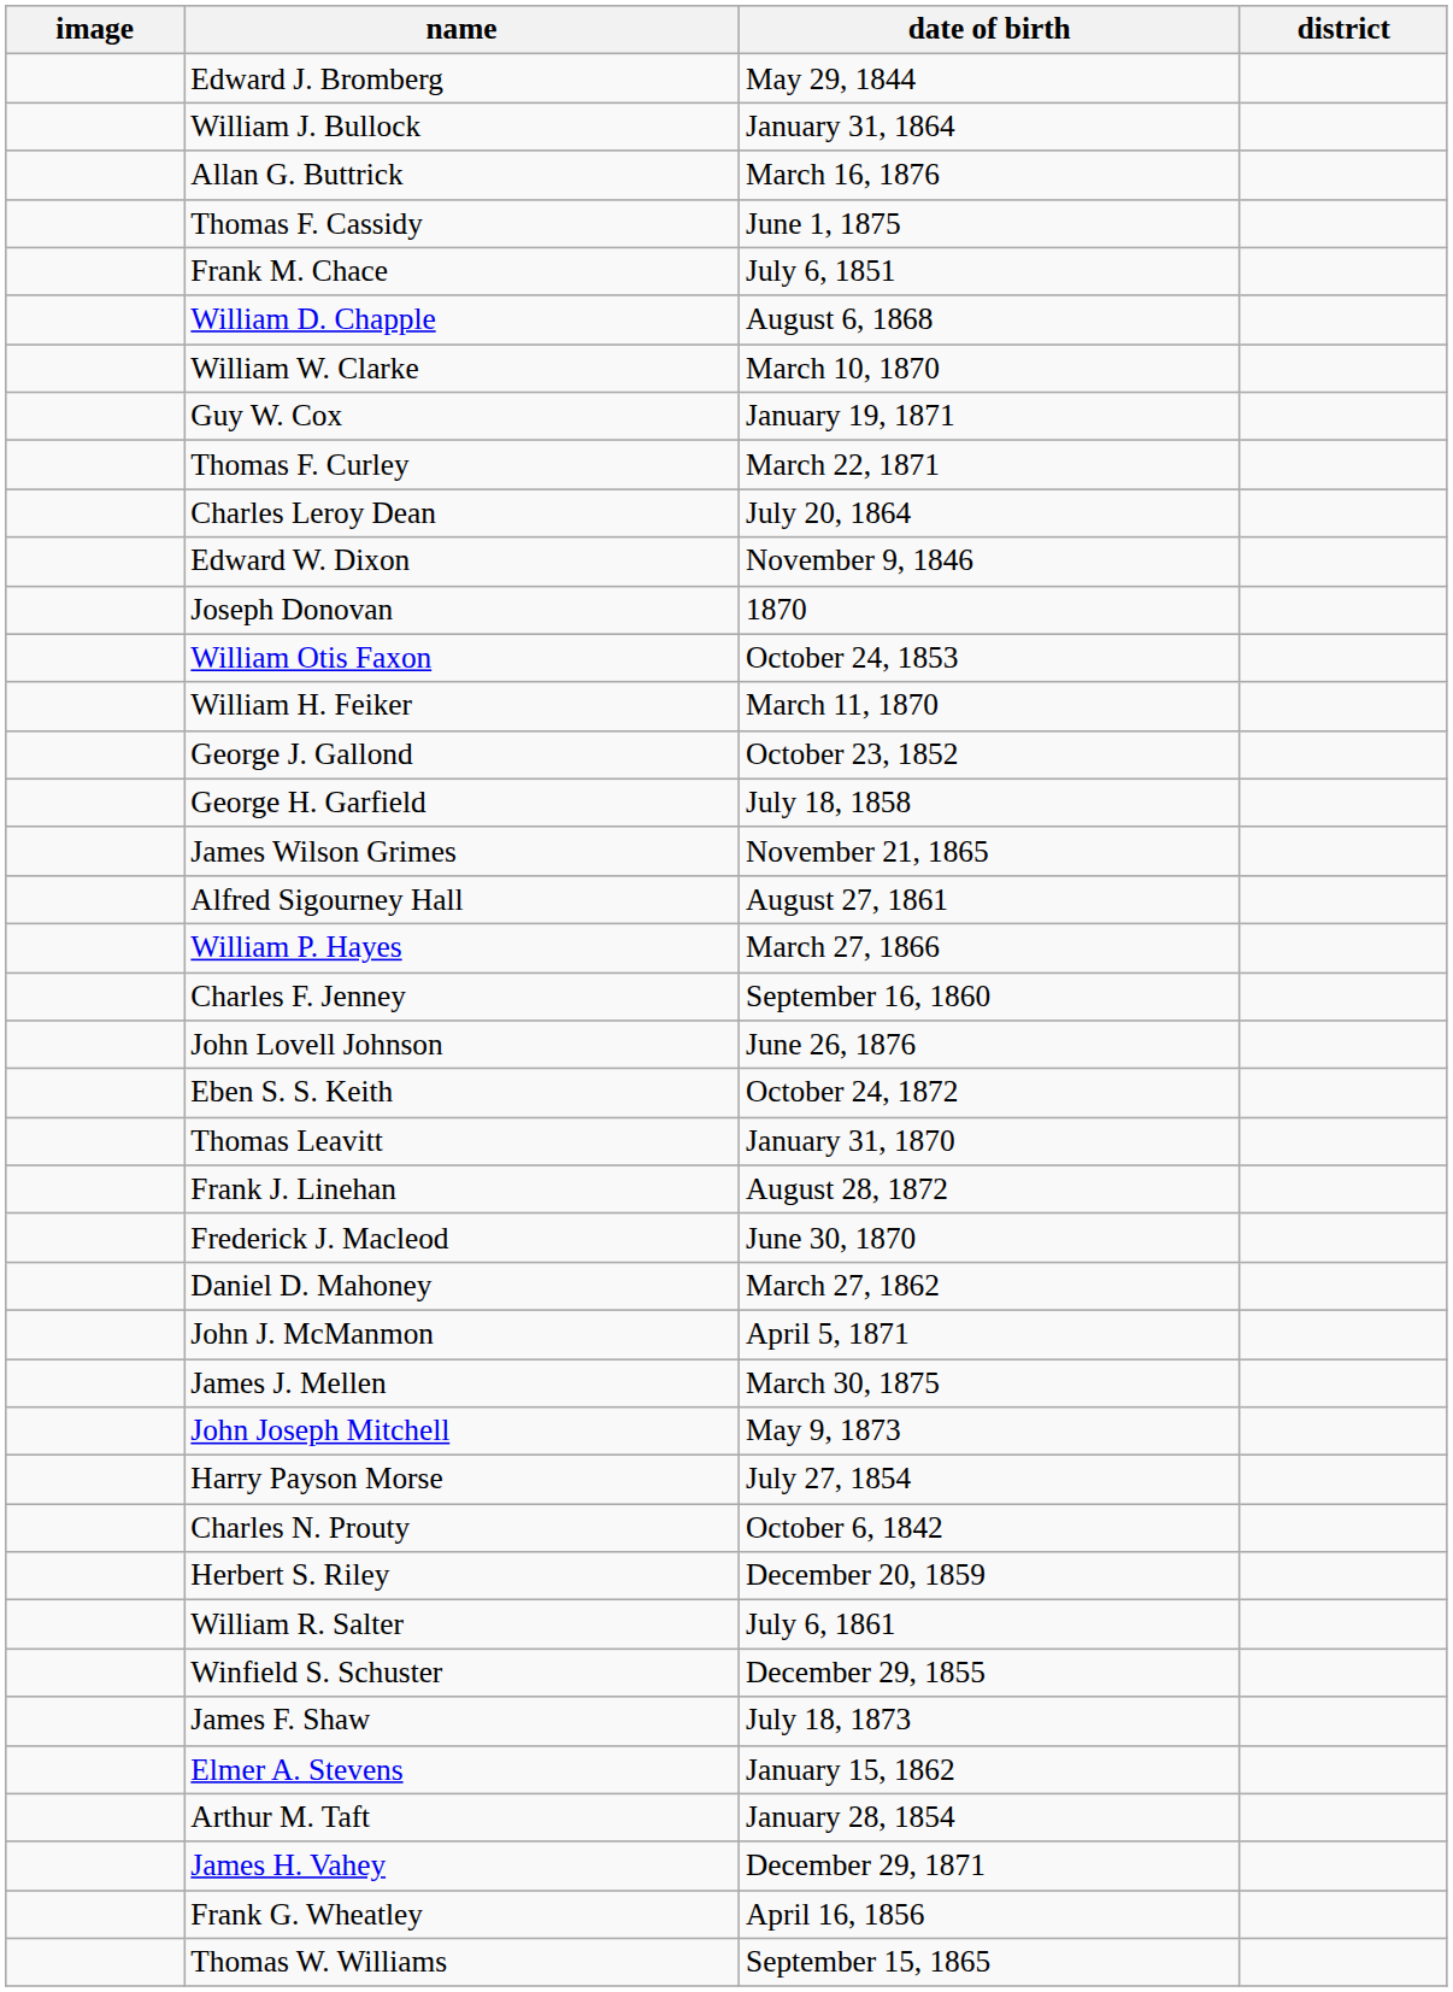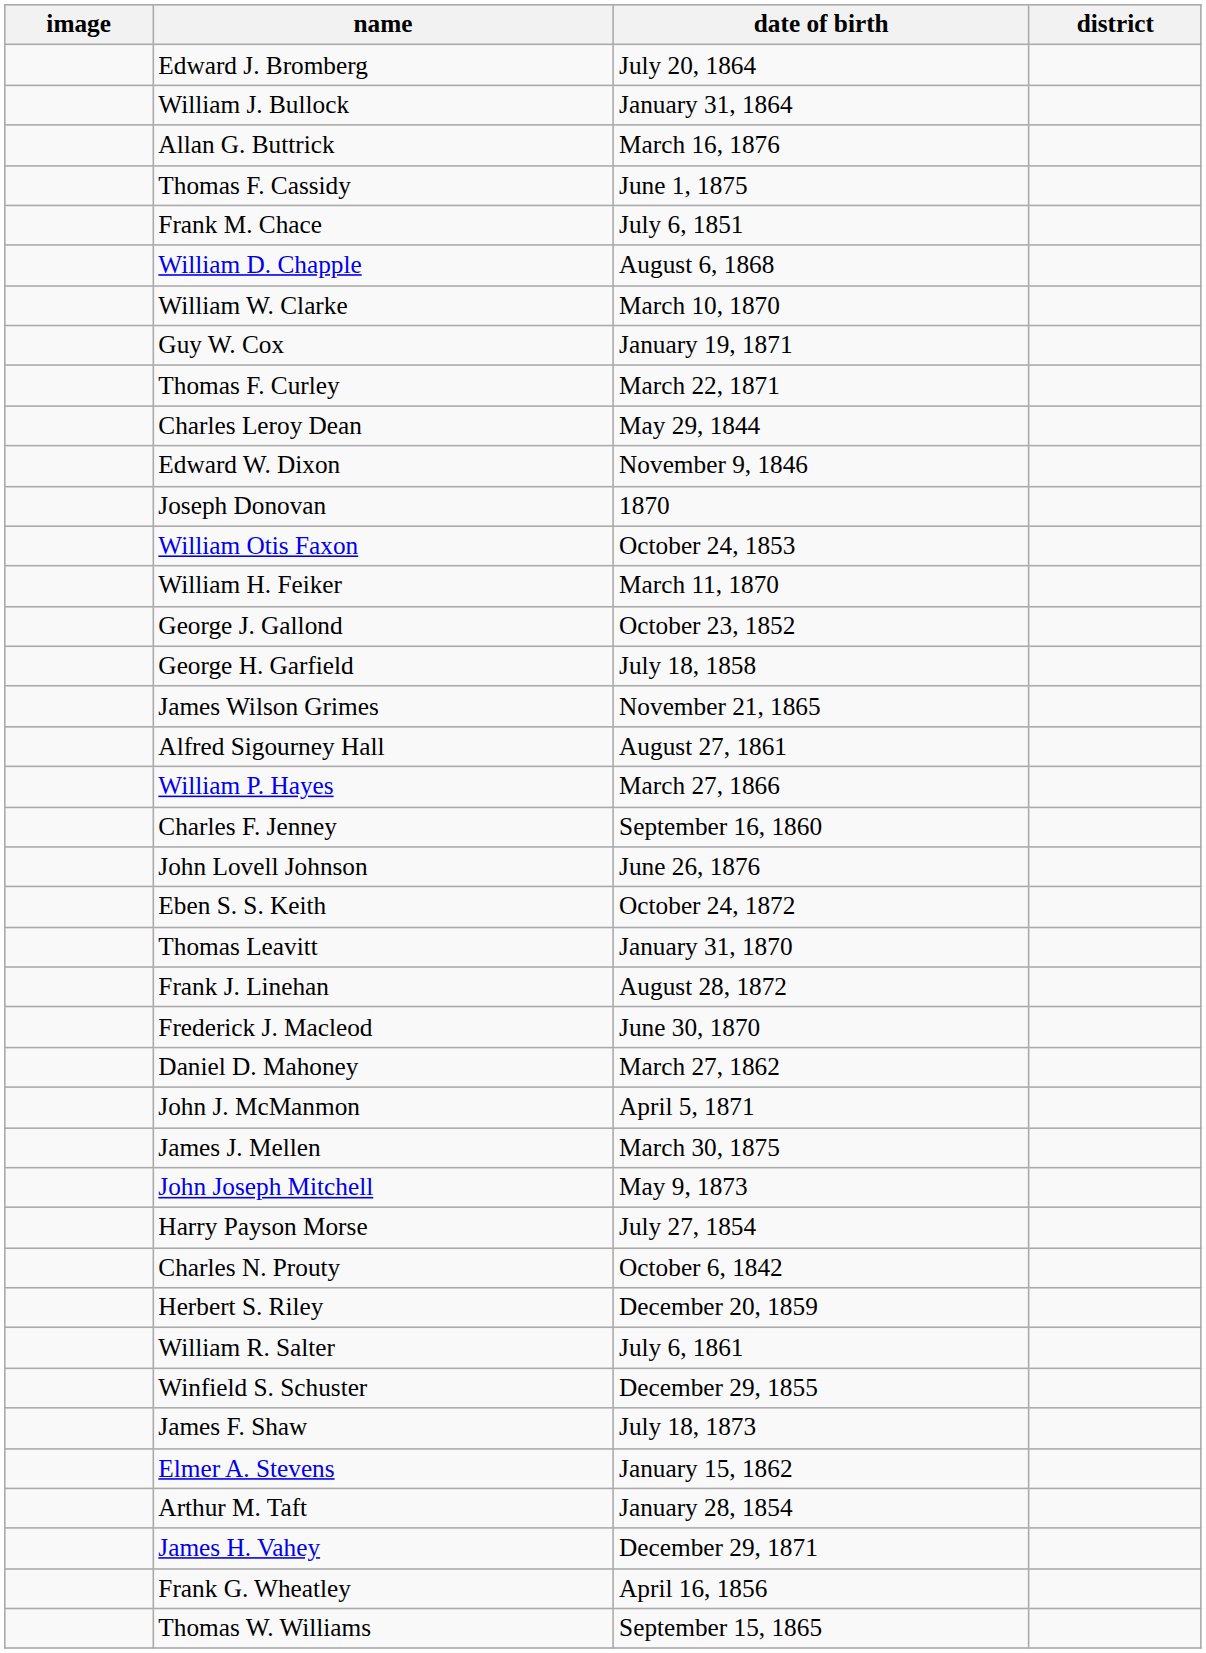Edward J. Bromberg | date of birth: May 29, 1844 -> July 20, 1864
Charles Leroy Dean | date of birth: July 20, 1864 -> May 29, 1844
